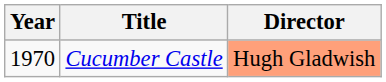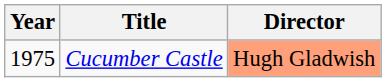Cucumber Castle | Year: 1970 -> 1975
